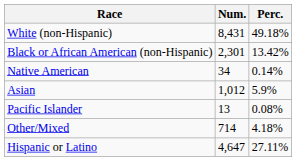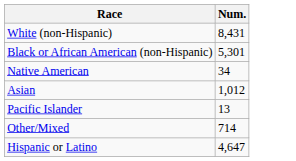- column: Perc. | 49.18% | 13.42% | 0.14% | 5.9% | 0.08% | 4.18% | 27.11%
Black or African American (non-Hispanic) | Num.: 2,301 -> 5,301
